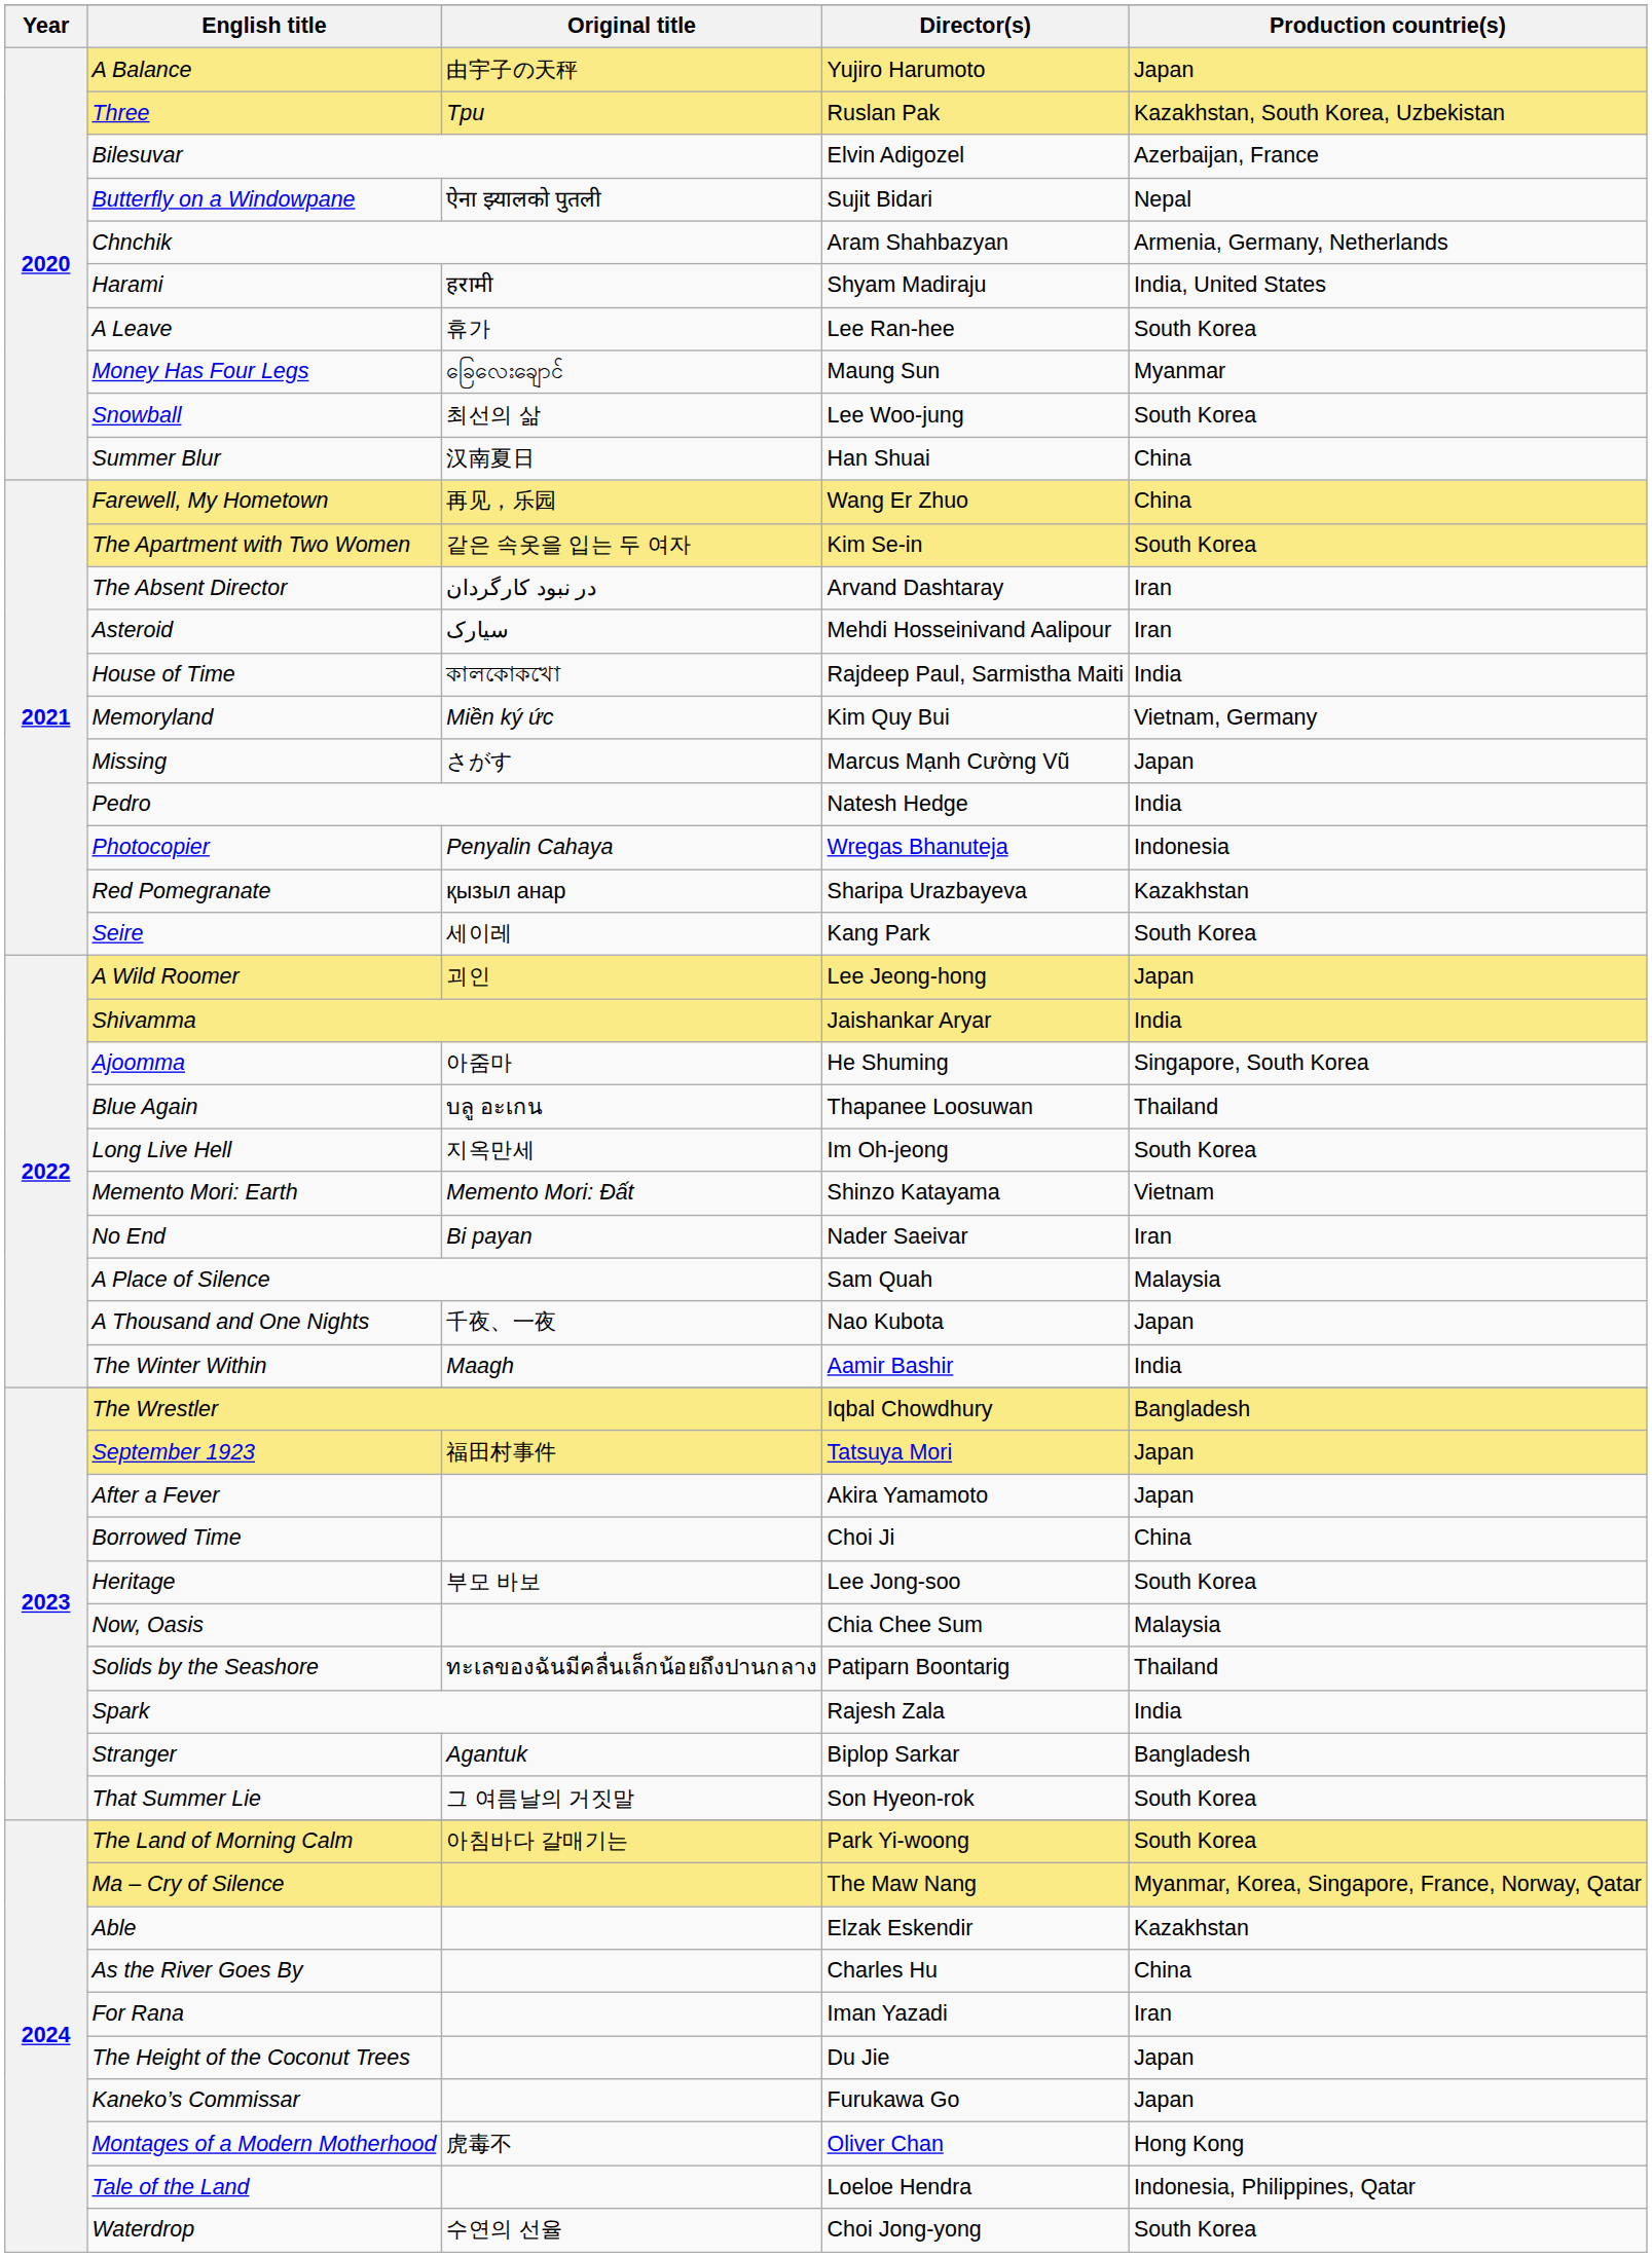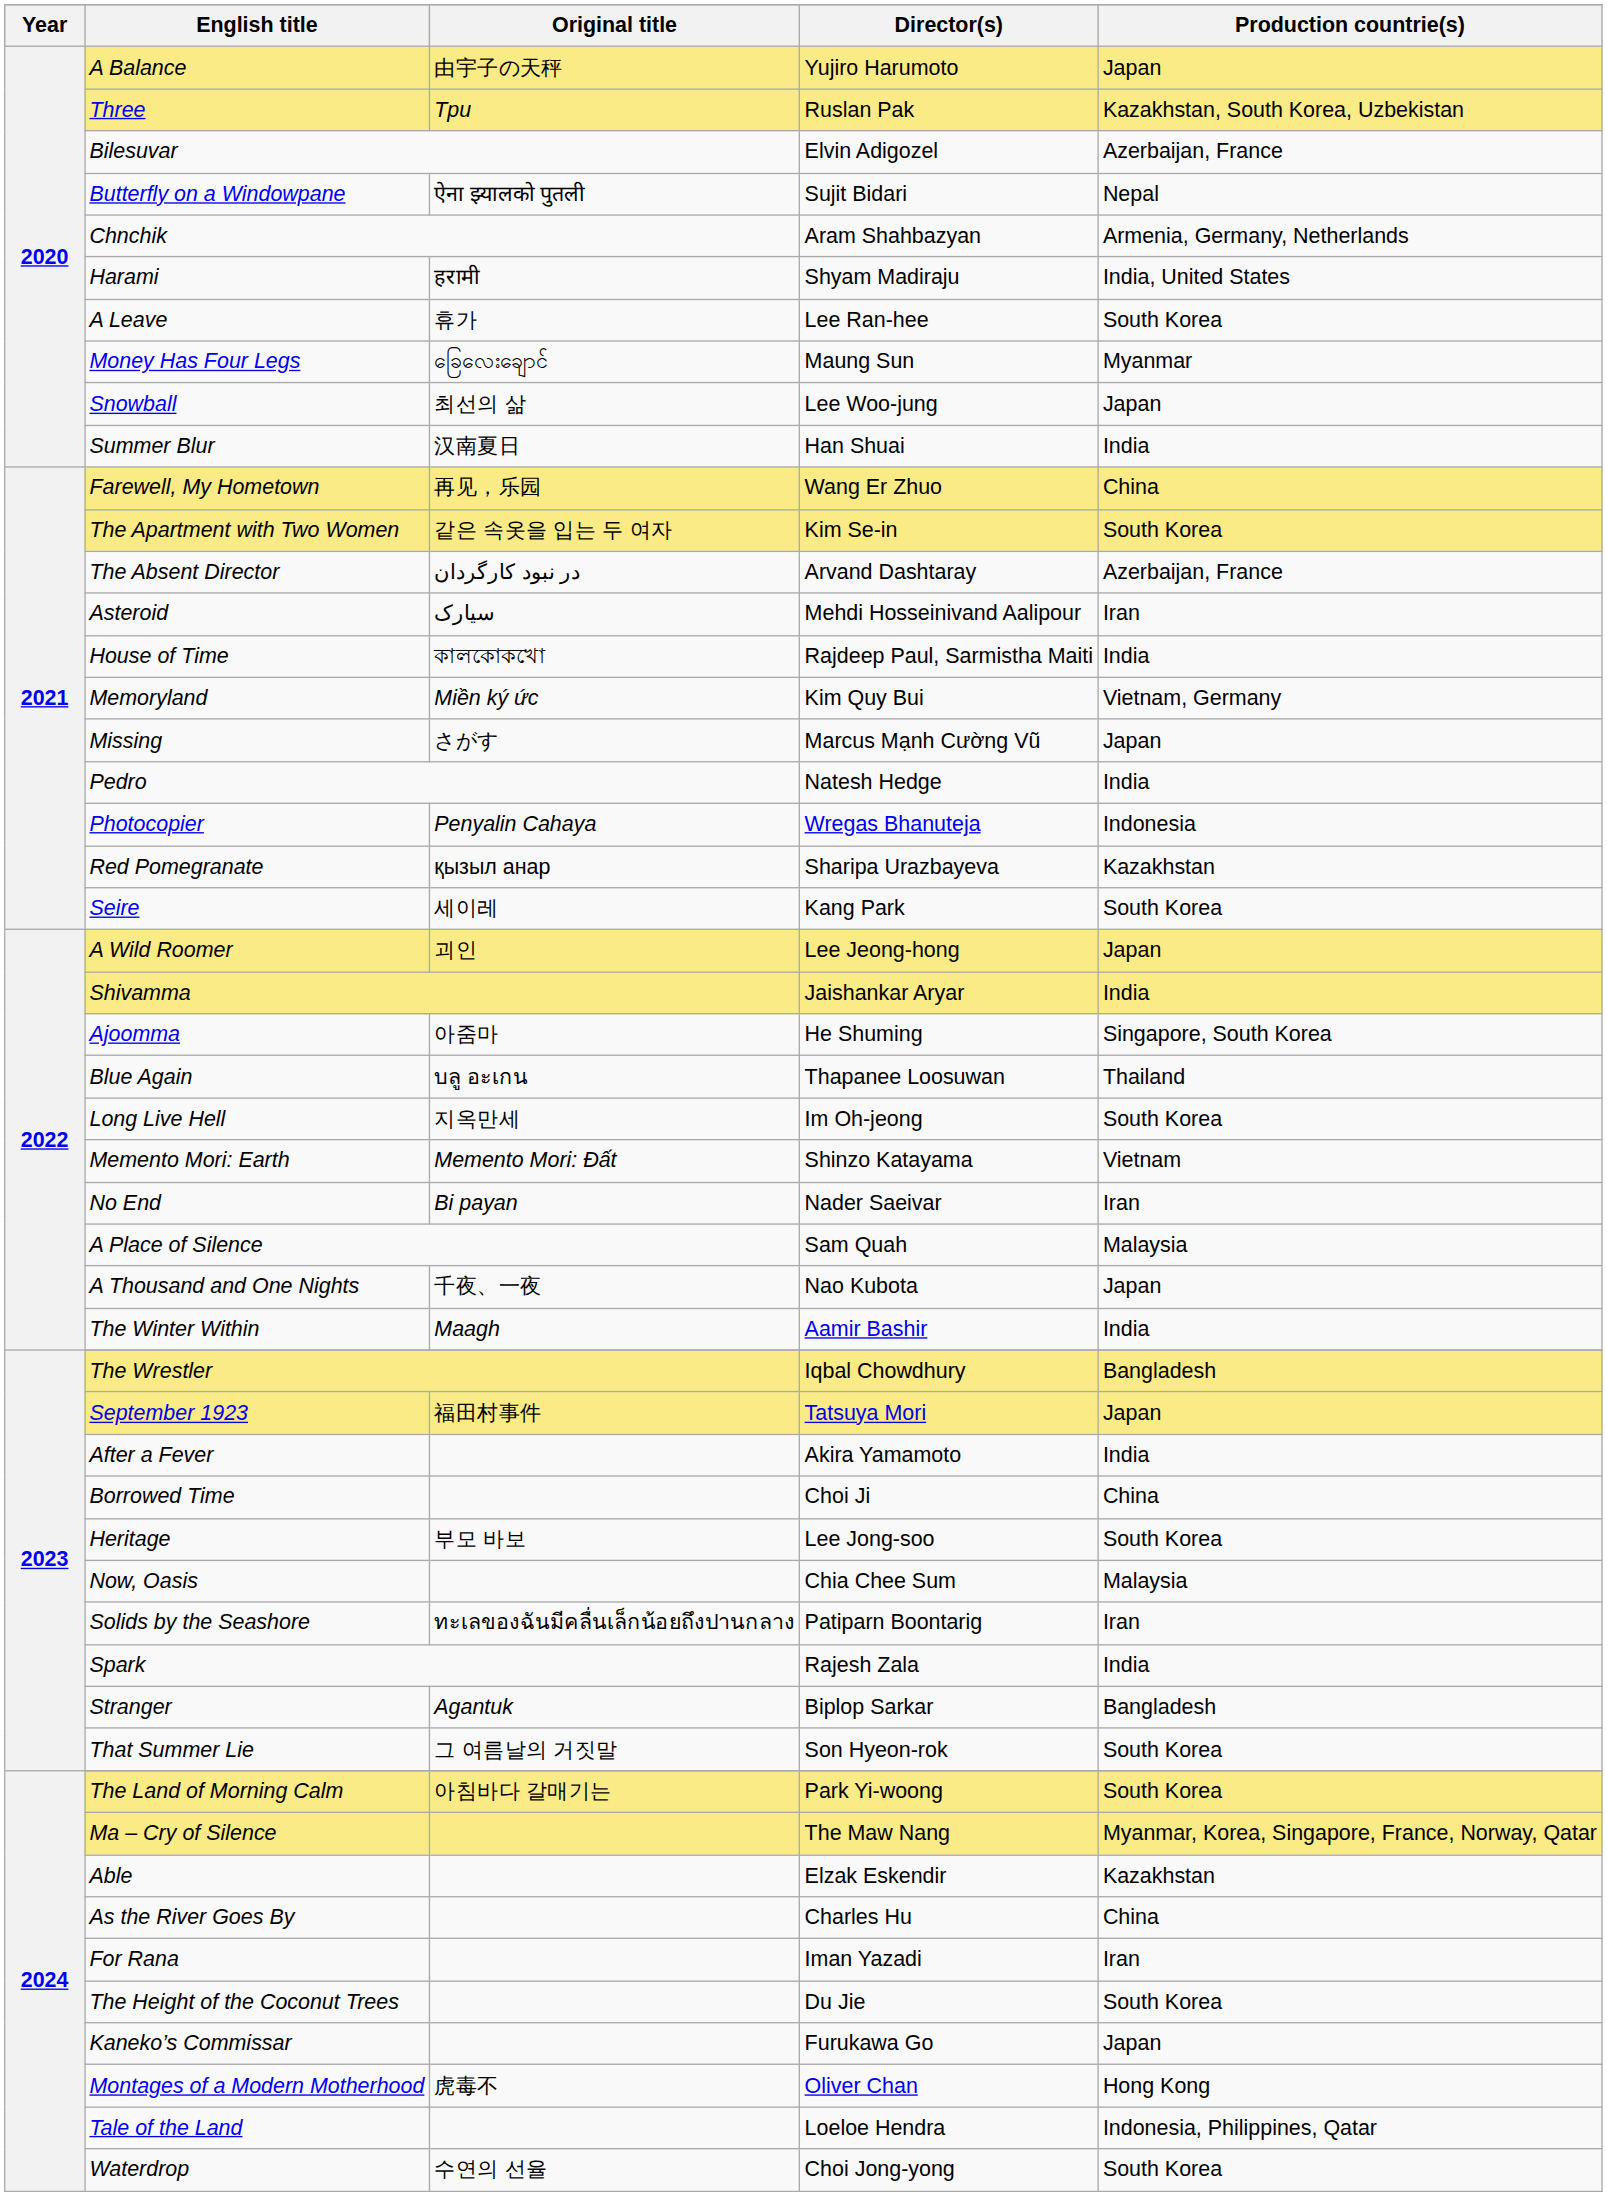Snowball | Production countrie(s): South Korea -> Japan
Summer Blur | Production countrie(s): China -> India
The Absent Director | Production countrie(s): Iran -> Azerbaijan, France
After a Fever | Production countrie(s): Japan -> India
Solids by the Seashore | Production countrie(s): Thailand -> Iran
The Height of the Coconut Trees | Production countrie(s): Japan -> South Korea
